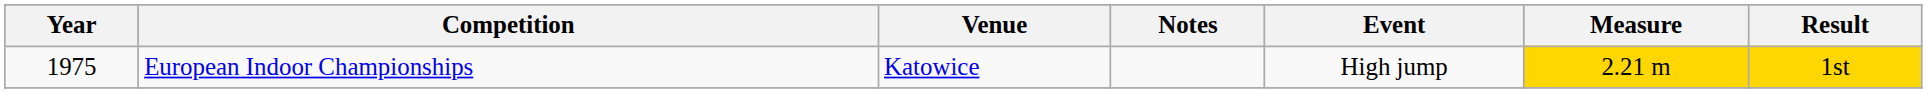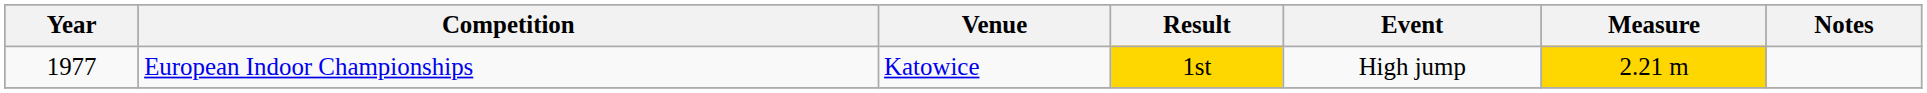columns swapped: Result <-> Notes
European Indoor Championships | Year: 1975 -> 1977
